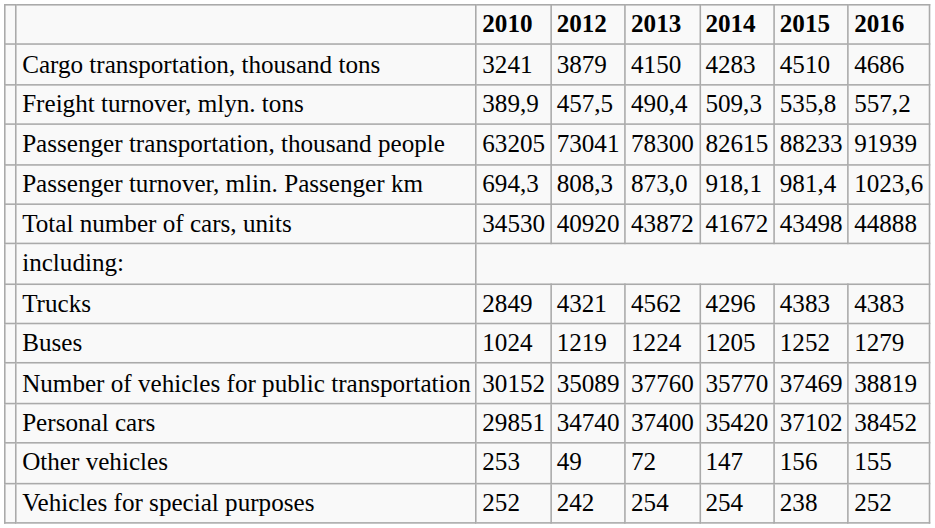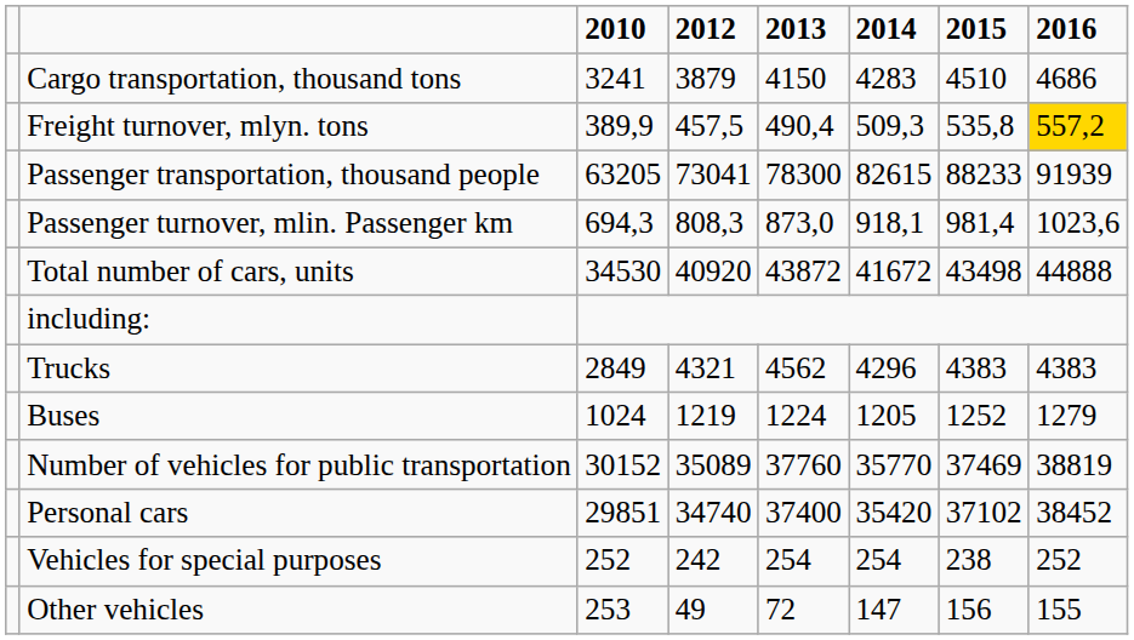Freight turnover, mlyn. tons | 2016: no background -> gold background
rows swapped: Vehicles for special purposes <-> Other vehicles
